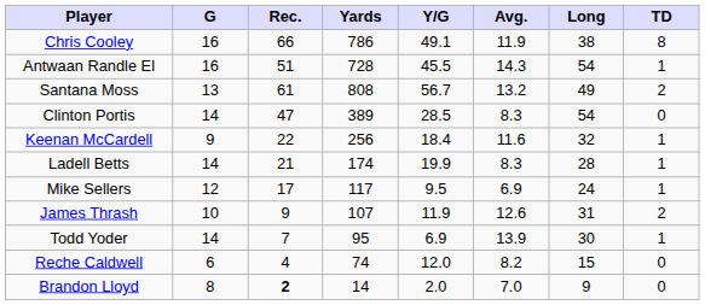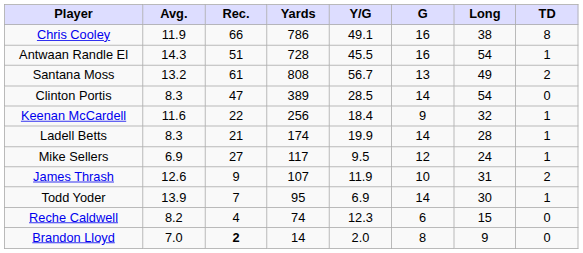columns swapped: G <-> Avg.
Mike Sellers | Rec.: 17 -> 27
Reche Caldwell | Y/G: 12.0 -> 12.3
